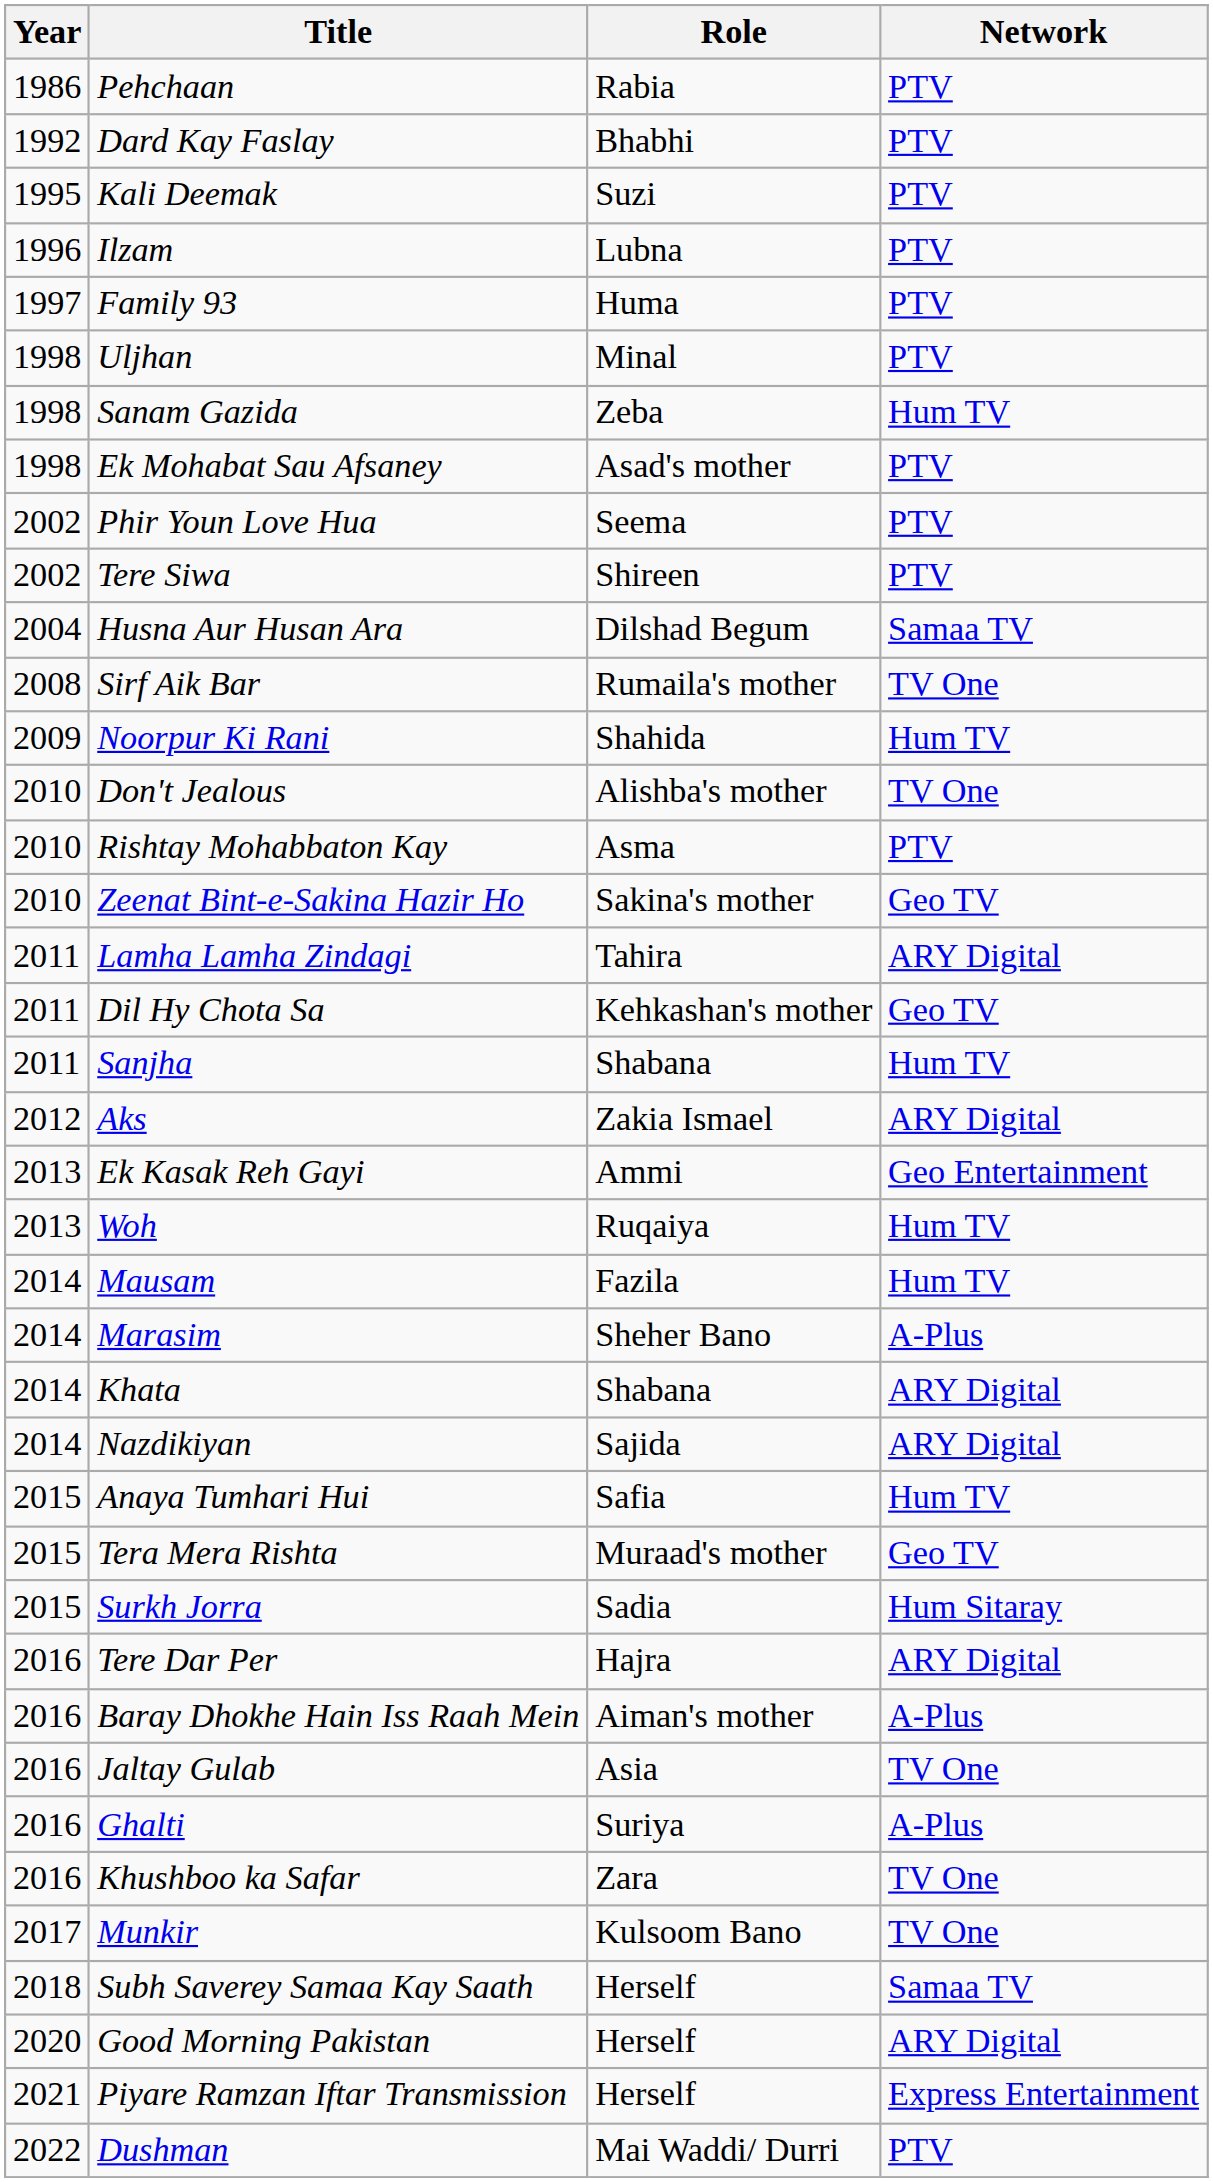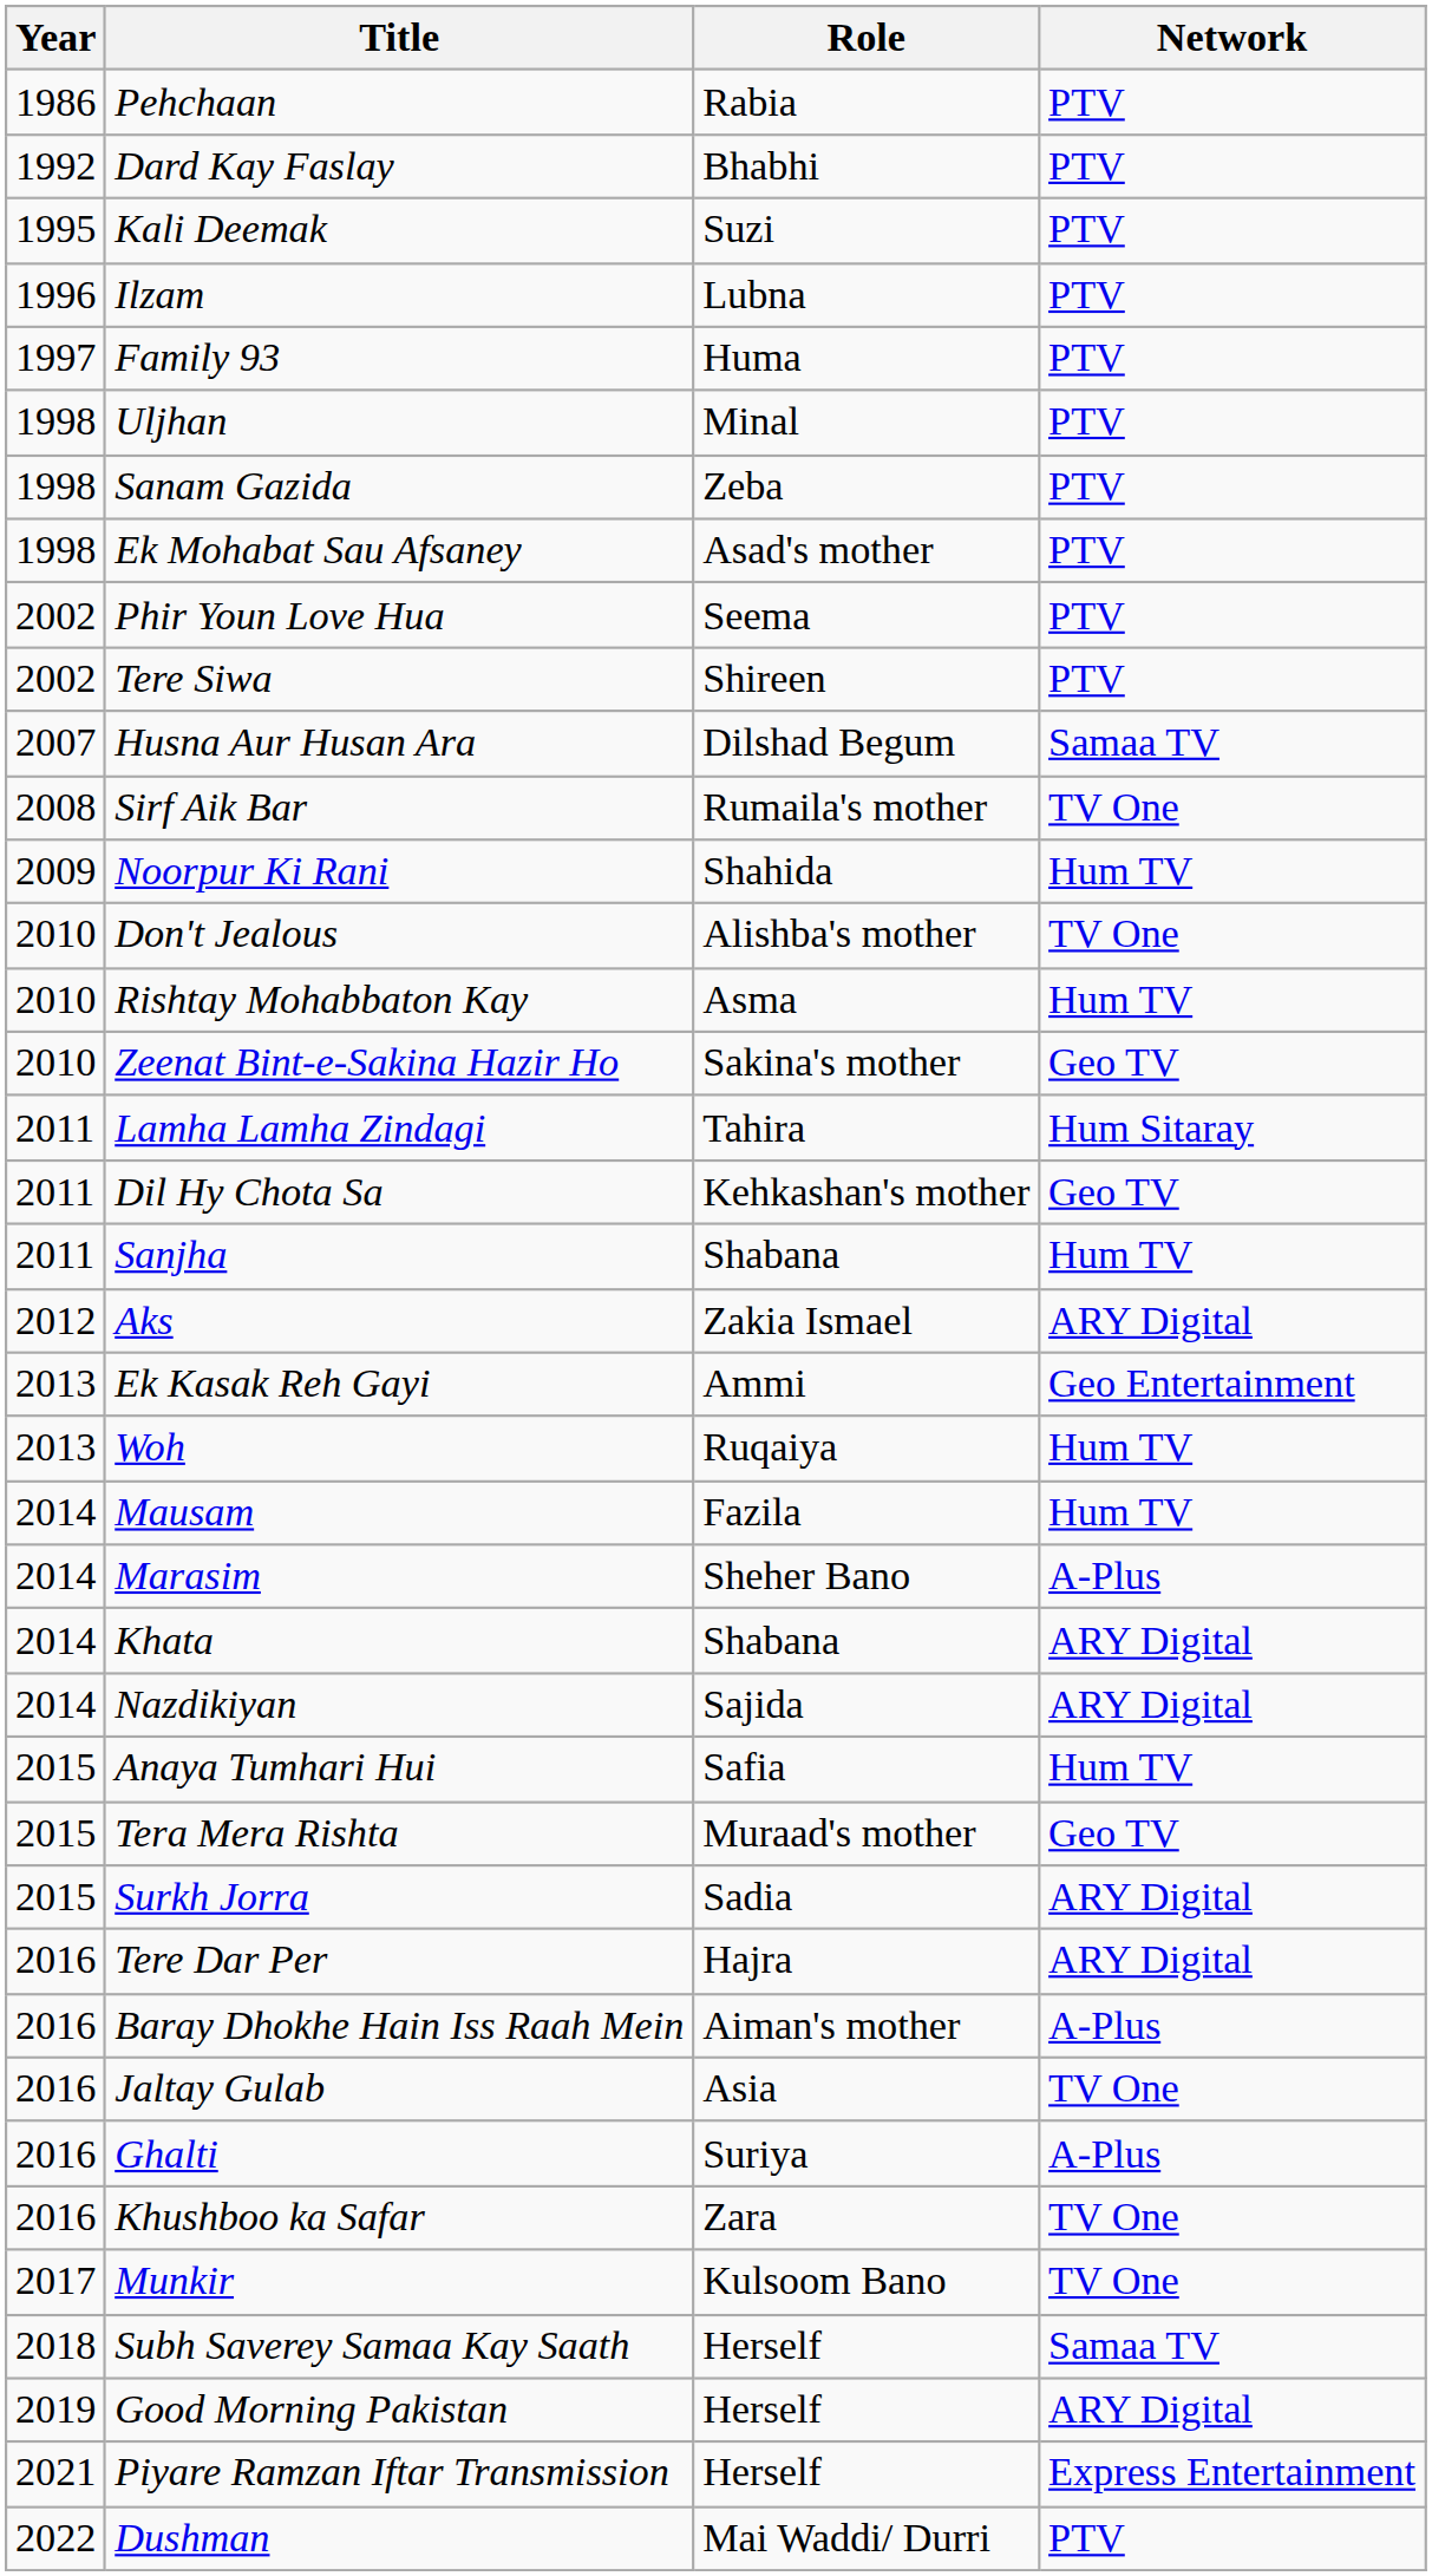Sanam Gazida | Network: Hum TV -> PTV
Husna Aur Husan Ara | Year: 2004 -> 2007
Rishtay Mohabbaton Kay | Network: PTV -> Hum TV
Lamha Lamha Zindagi | Network: ARY Digital -> Hum Sitaray
Surkh Jorra | Network: Hum Sitaray -> ARY Digital
Good Morning Pakistan | Year: 2020 -> 2019
